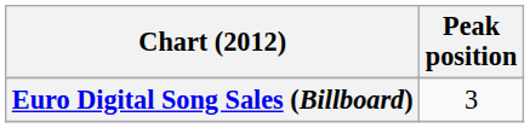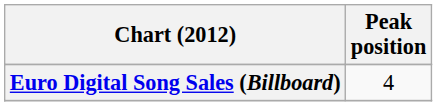Euro Digital Song Sales (Billboard) | Peak position: 3 -> 4
